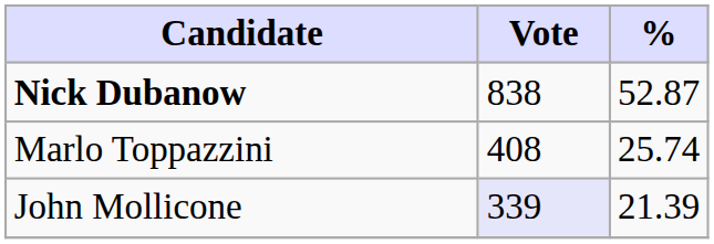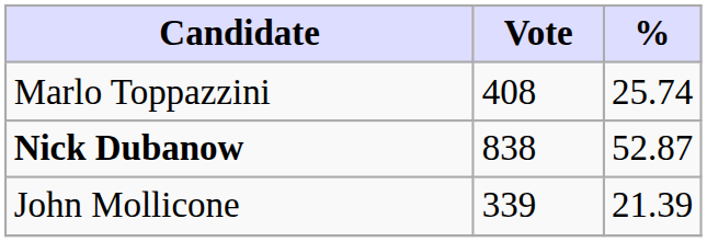rows swapped: Nick Dubanow <-> Marlo Toppazzini
John Mollicone | Vote: lavender background -> no background
